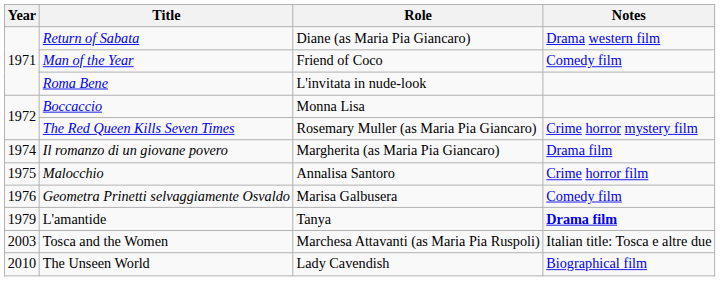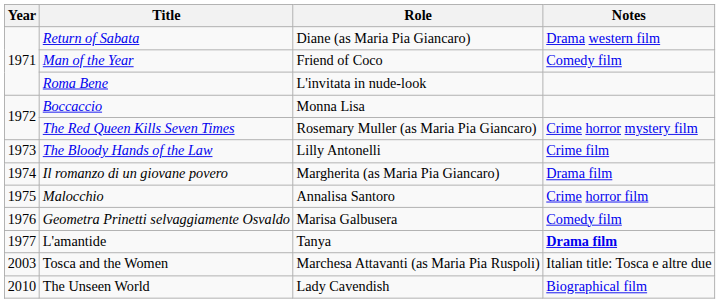+ row: 1973 | The Bloody Hands of the Law | Lilly Antonelli | Crime film
L'amantide | Year: 1979 -> 1977
